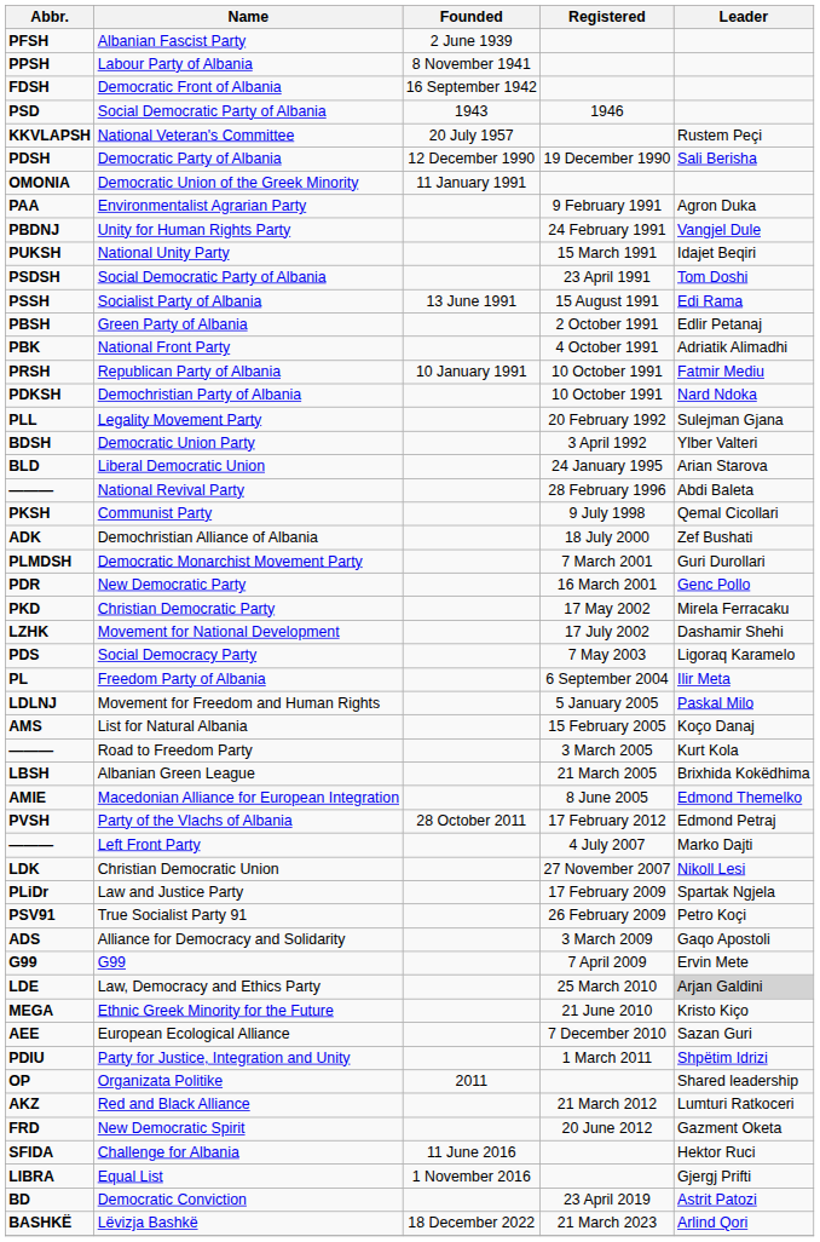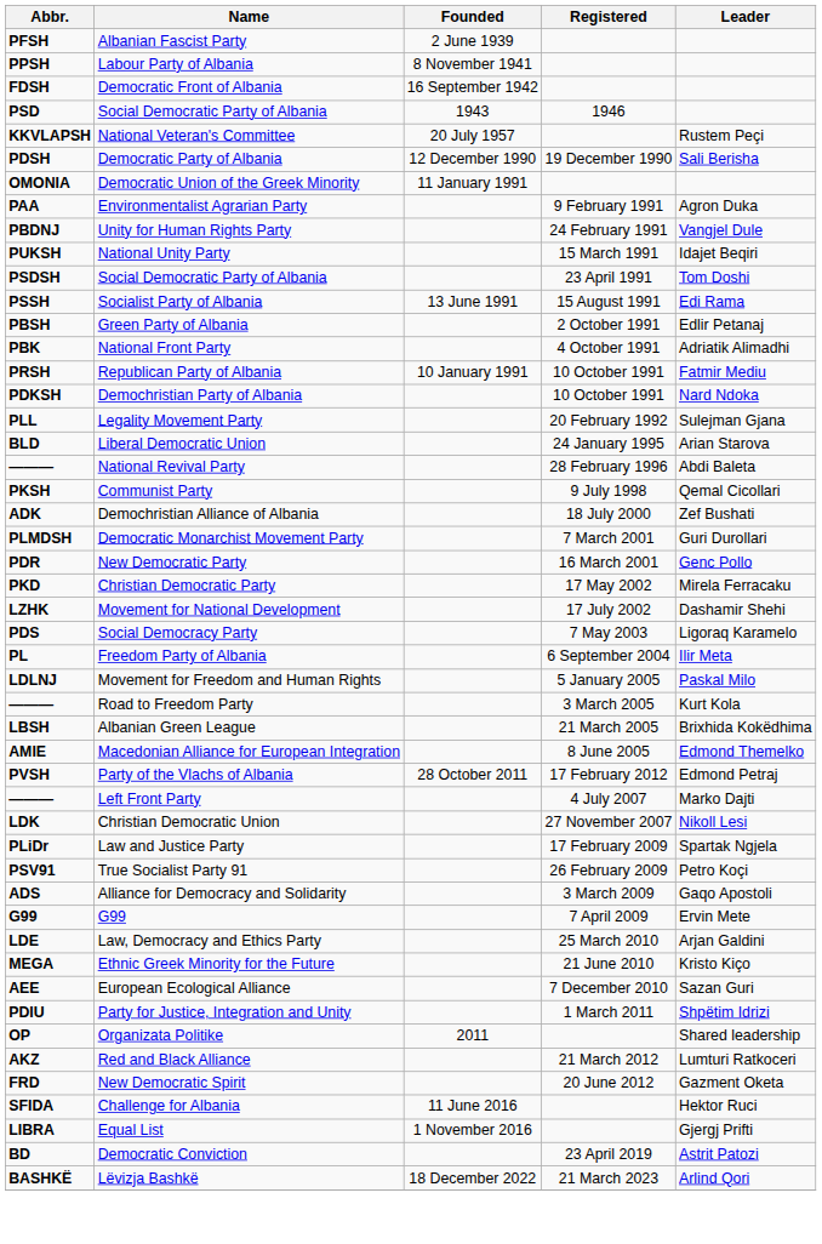- row: BDSH | Democratic Union Party | 3 April 1992 | Ylber Valteri
- row: AMS | List for Natural Albania | 15 February 2005 | Koço Danaj
Law, Democracy and Ethics Party | Leader: lightgrey background -> no background
